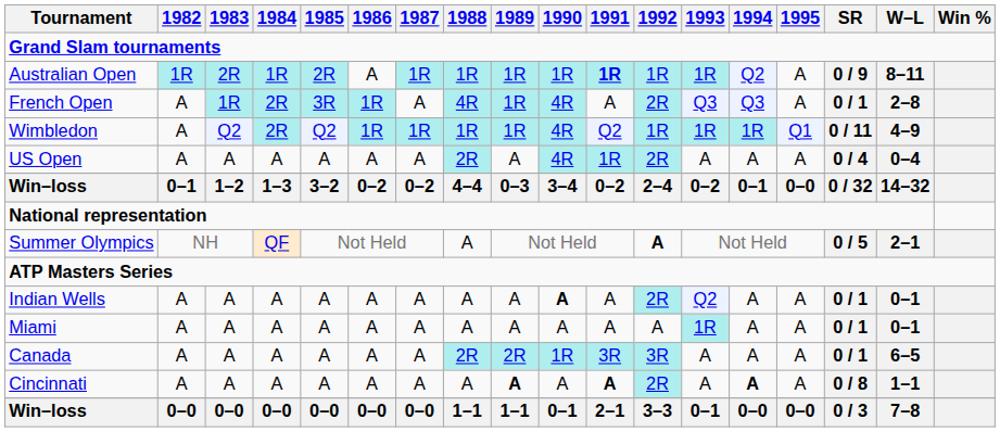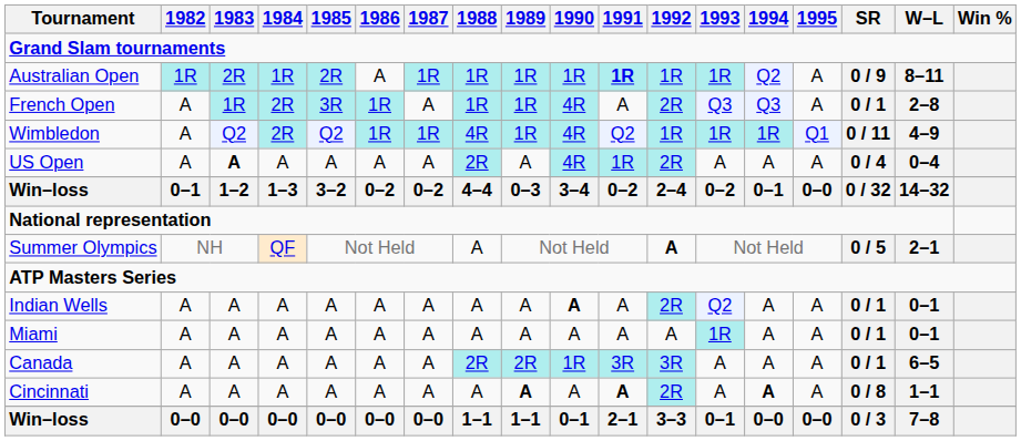French Open | 1988: 4R -> 1R
Wimbledon | 1988: 1R -> 4R
US Open | 1983: normal -> bold
